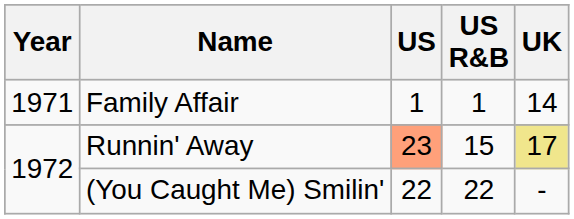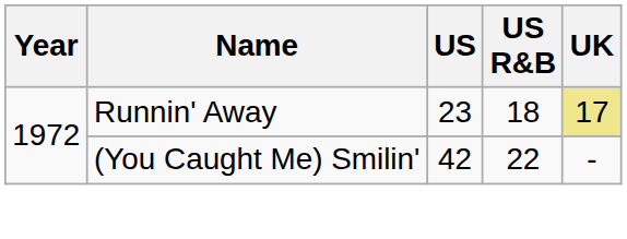- row: 1971 | Family Affair | 1 | 1 | 14
Runnin' Away | US: lightsalmon background -> no background
Runnin' Away | US R&B: 15 -> 18
(You Caught Me) Smilin' | US: 22 -> 42
